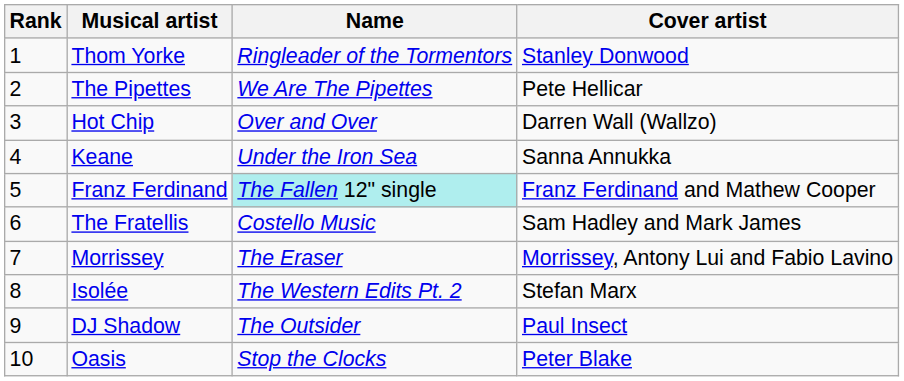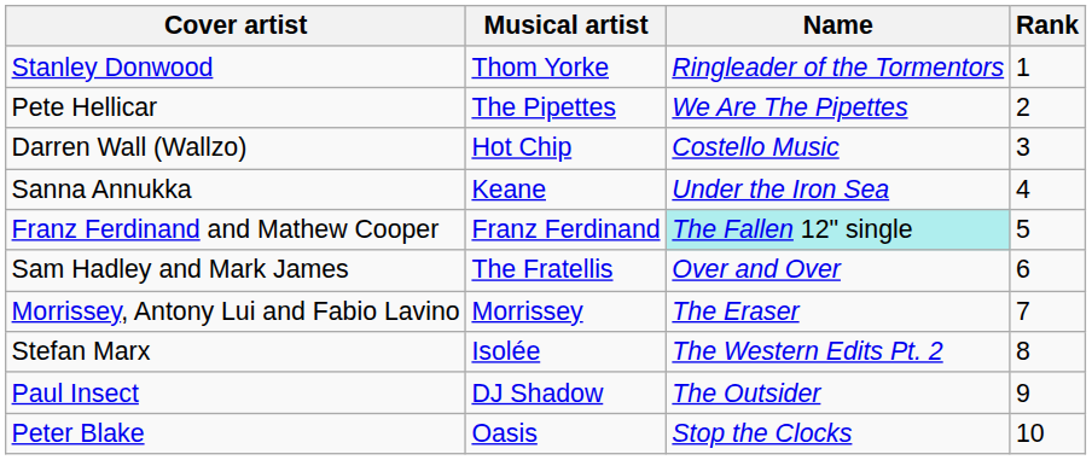columns swapped: Rank <-> Cover artist
Hot Chip | Name: Over and Over -> Costello Music
The Fratellis | Name: Costello Music -> Over and Over
